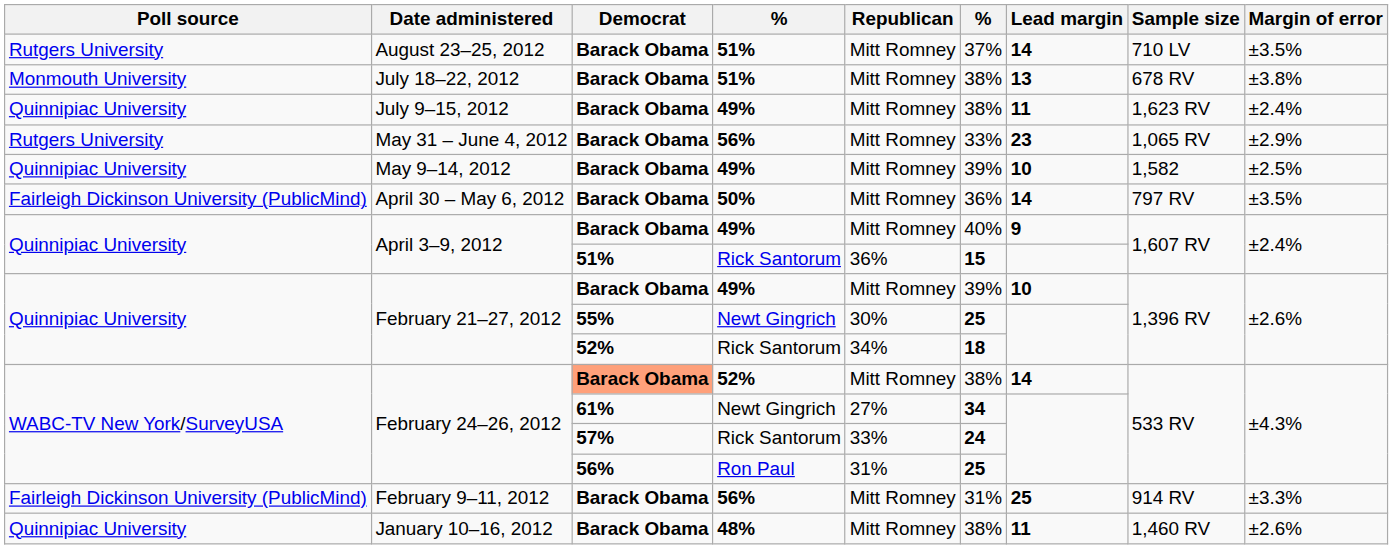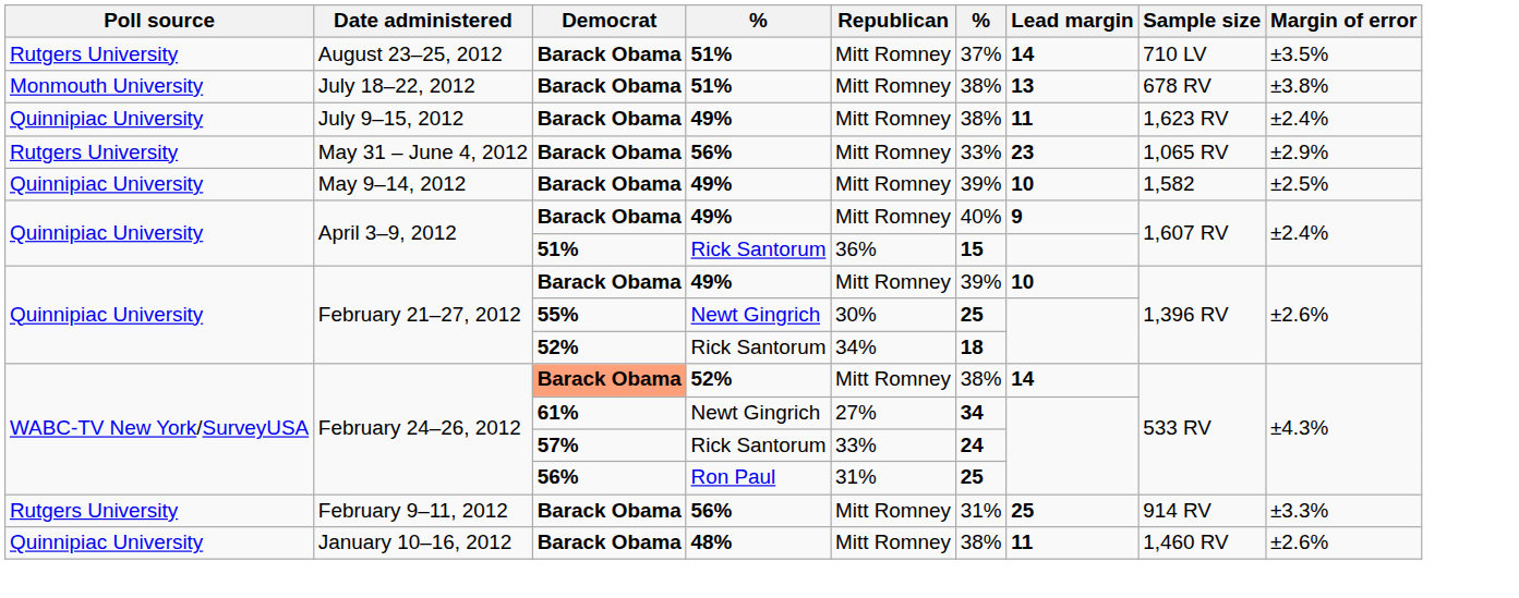- row: Fairleigh Dickinson University (PublicMind) | April 30 – May 6, 2012 | Barack Obama | 50% | Mitt Romney | 36% | 14 | 797 RV | ±3.5%
February 9–11, 2012 | Poll source: Fairleigh Dickinson University (PublicMind) -> Rutgers University
